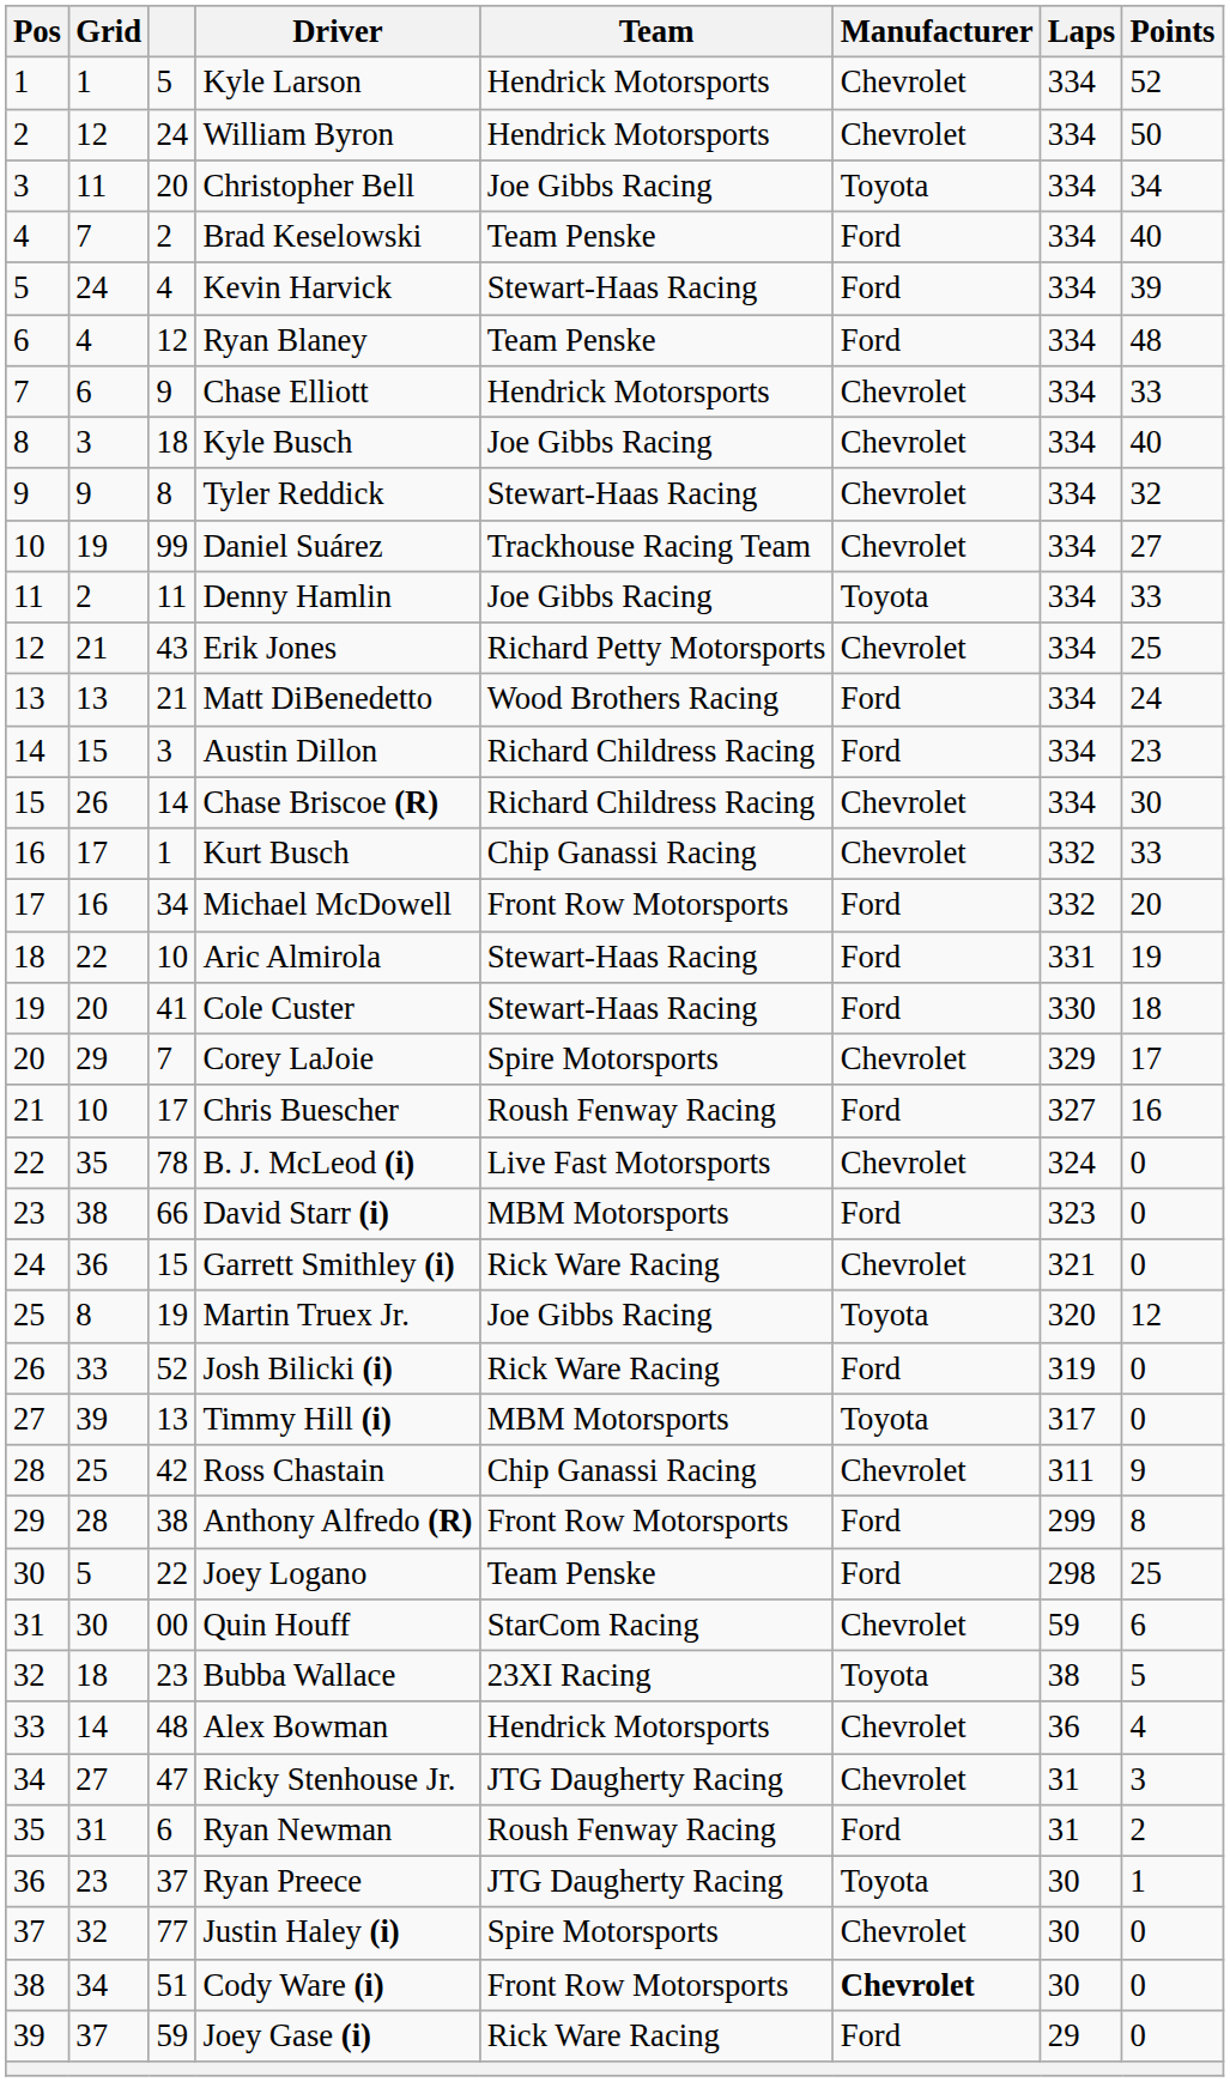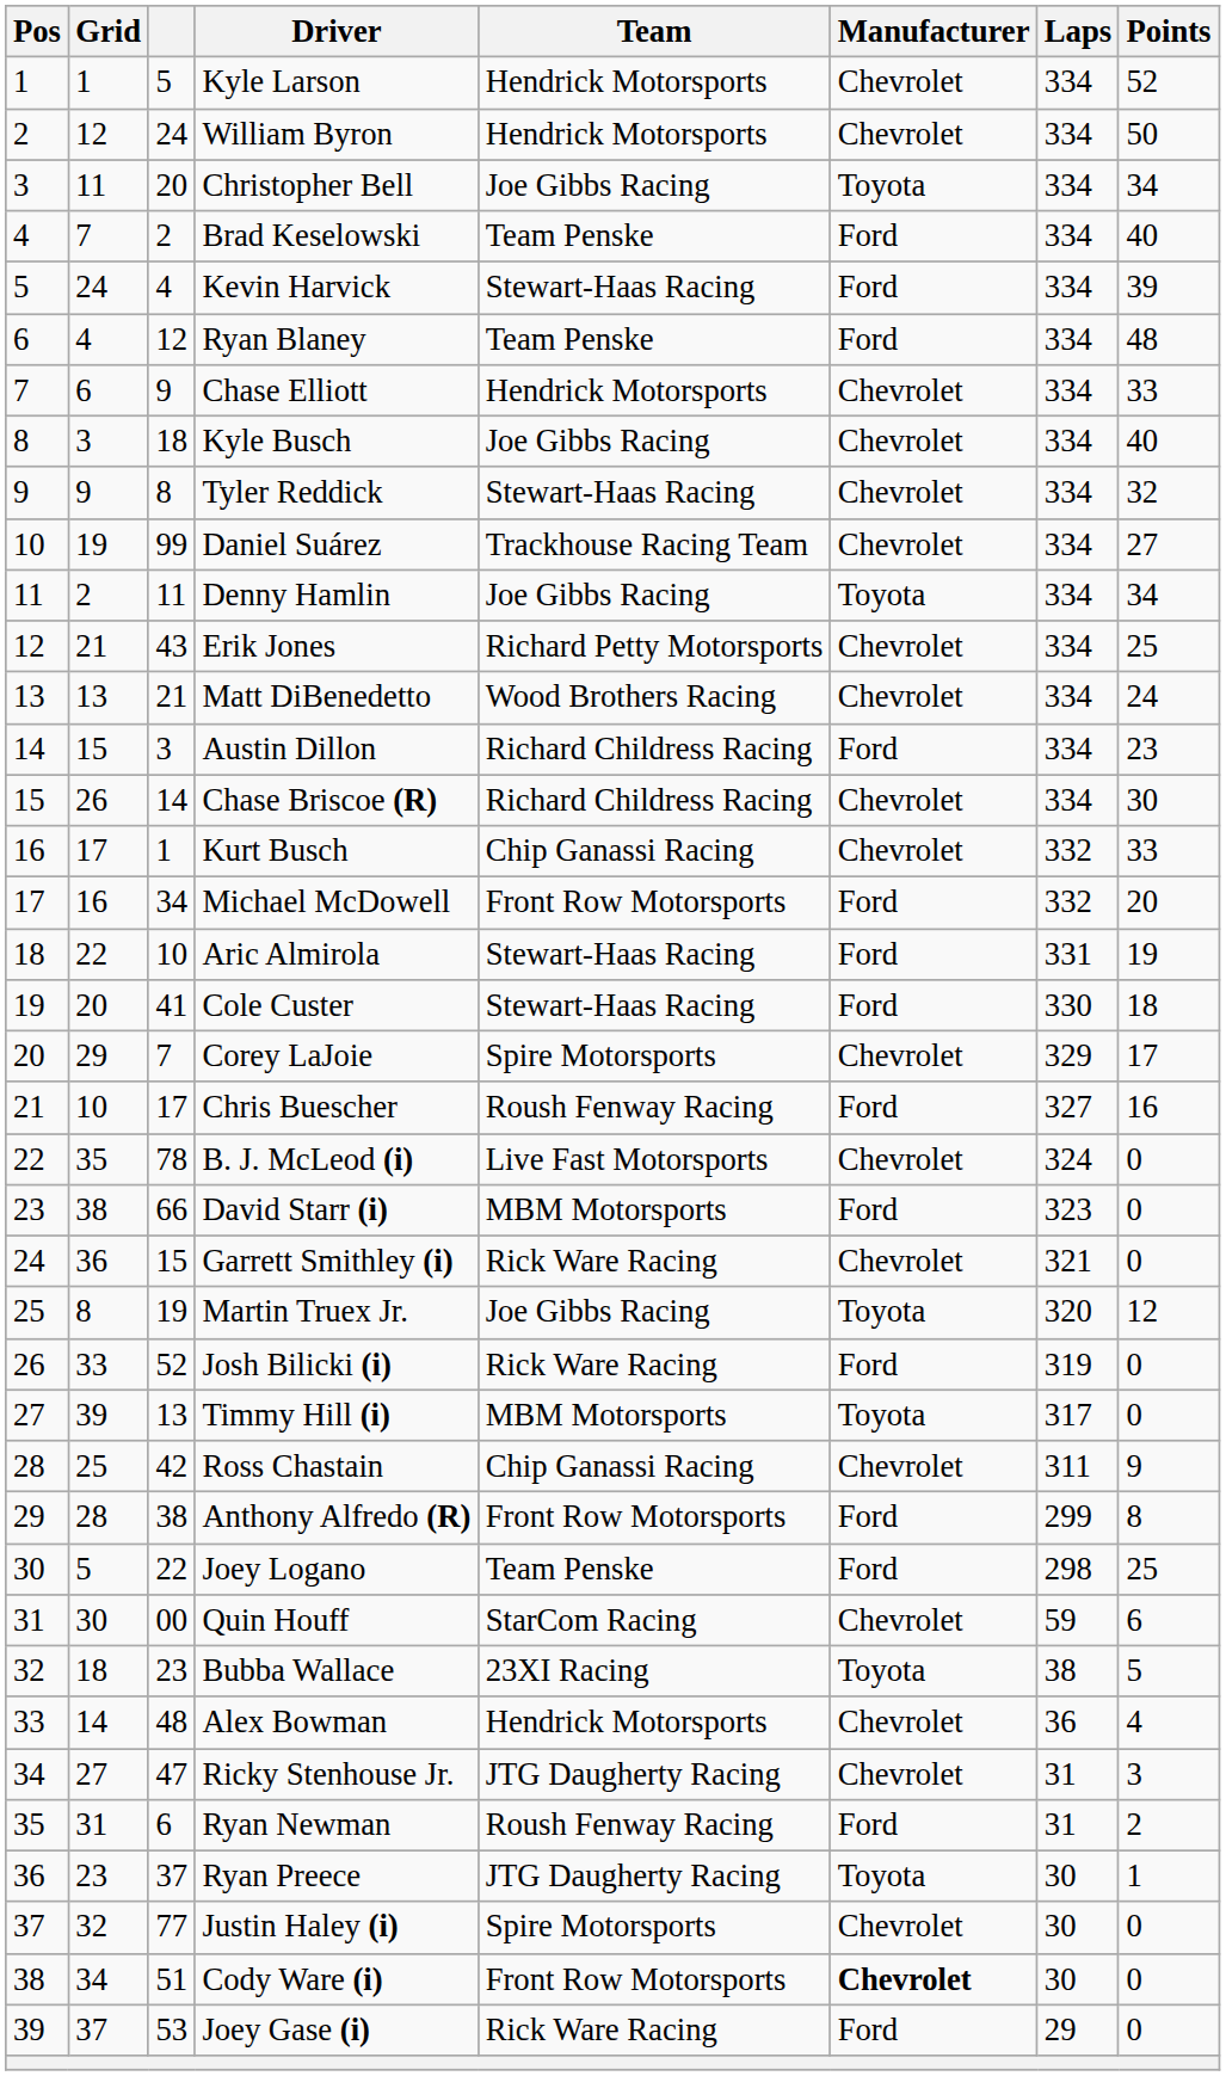Denny Hamlin | Points: 33 -> 34
Matt DiBenedetto | Manufacturer: Ford -> Chevrolet
Joey Gase (i) | column 3: 59 -> 53
